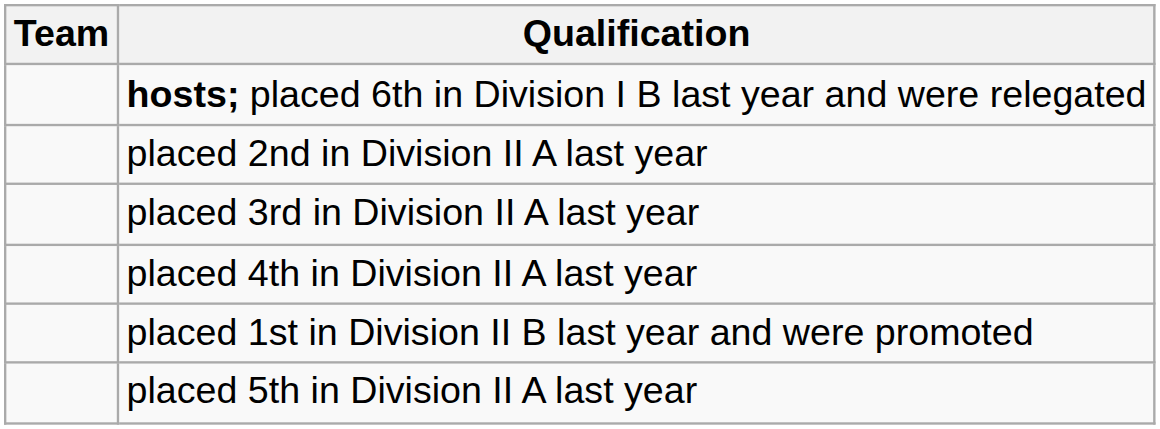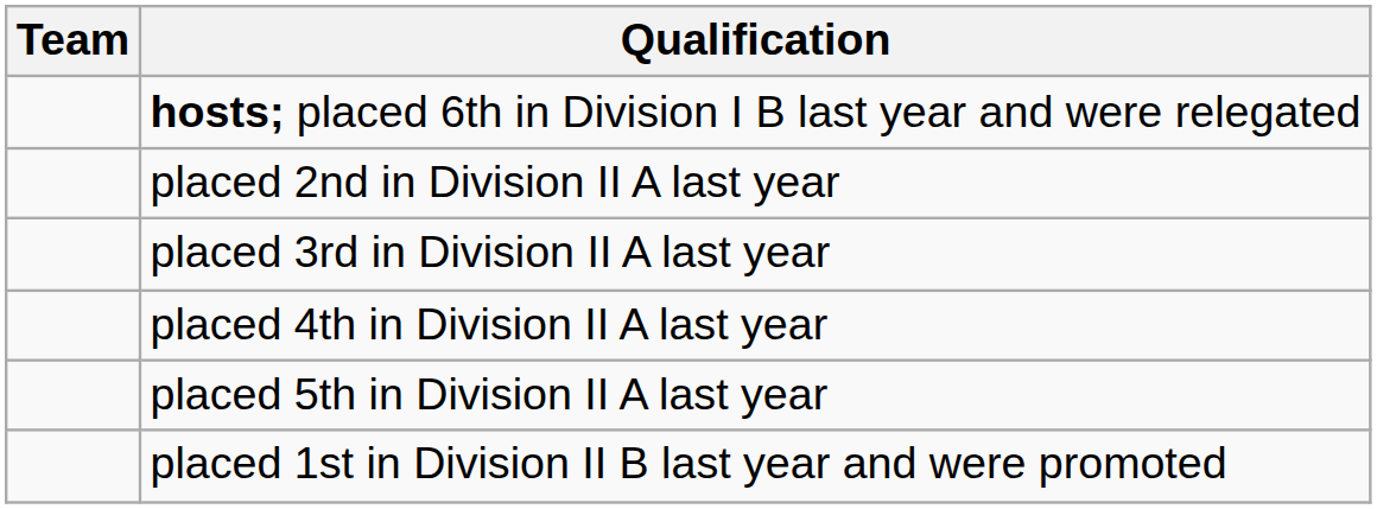rows swapped: placed 5th in Division II A last year <-> placed 1st in Division II B last year and were promoted
